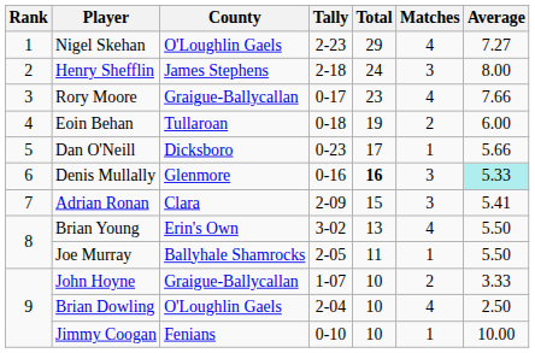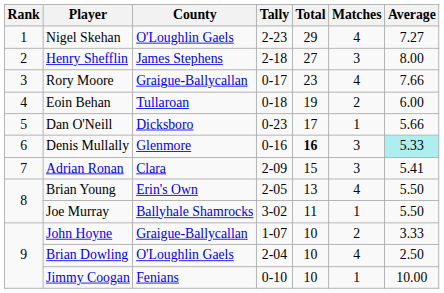Henry Shefflin | Total: 24 -> 27
Brian Young | Tally: 3-02 -> 2-05
Joe Murray | Tally: 2-05 -> 3-02
